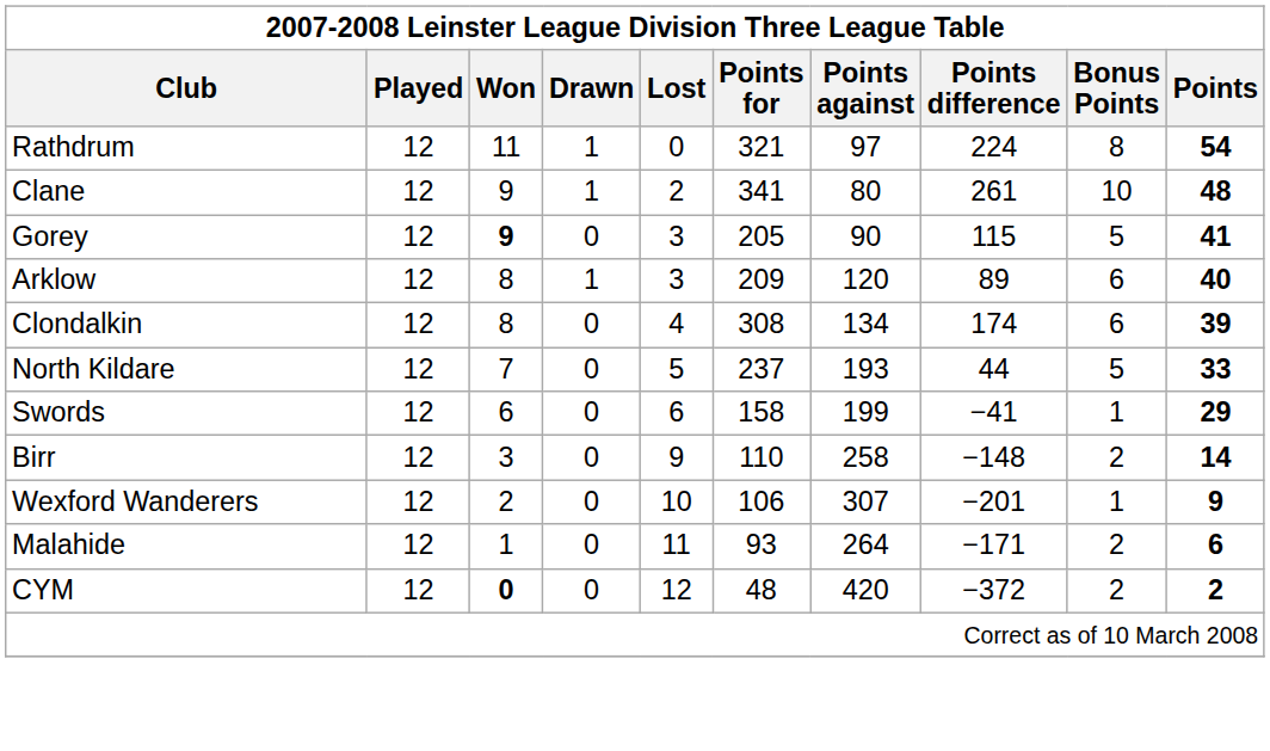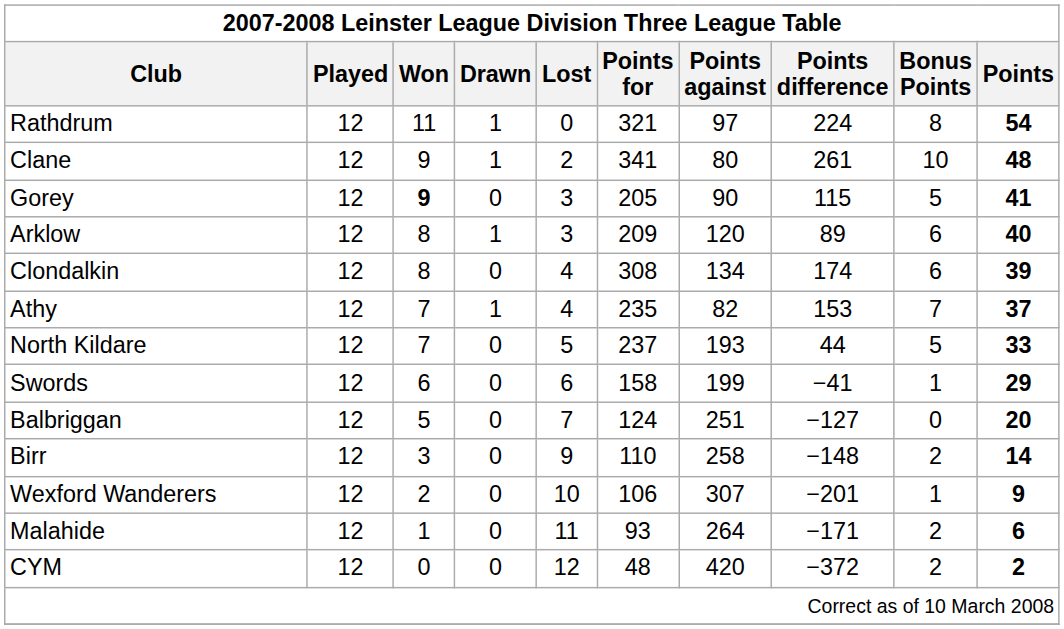+ row: Athy | 12 | 7 | 1 | 4 | 235 | 82 | 153 | 7 | 37
+ row: Balbriggan | 12 | 5 | 0 | 7 | 124 | 251 | −127 | 0 | 20
CYM | Won: bold -> normal
